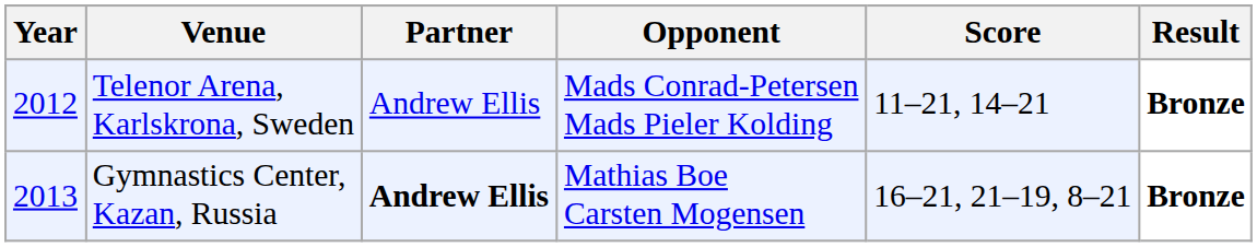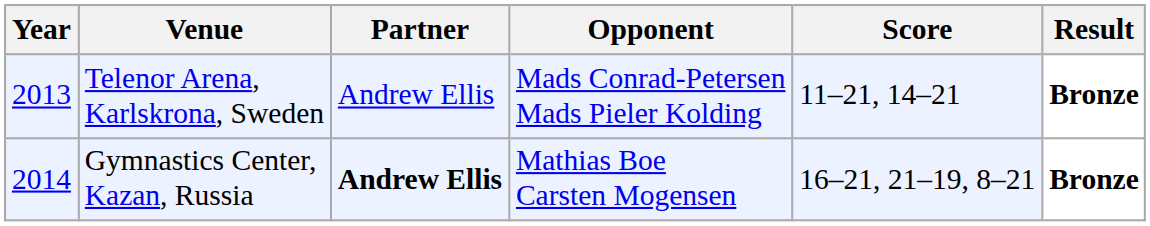Telenor Arena, Karlskrona, Sweden | Year: 2012 -> 2013
Gymnastics Center, Kazan, Russia | Year: 2013 -> 2014
